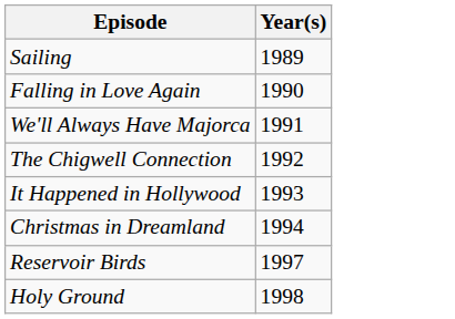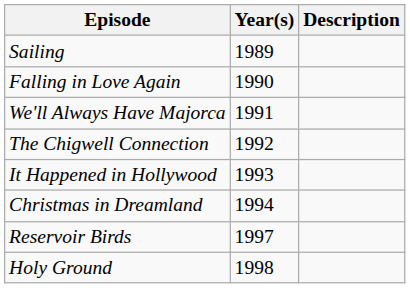+ column: Description
